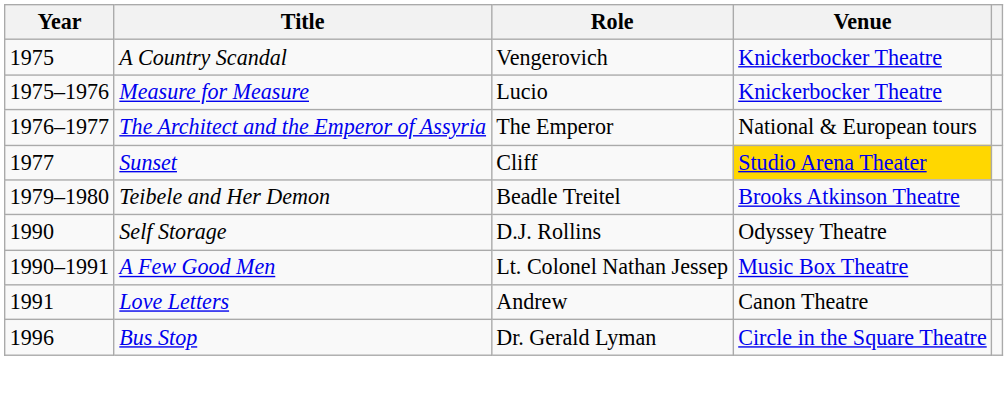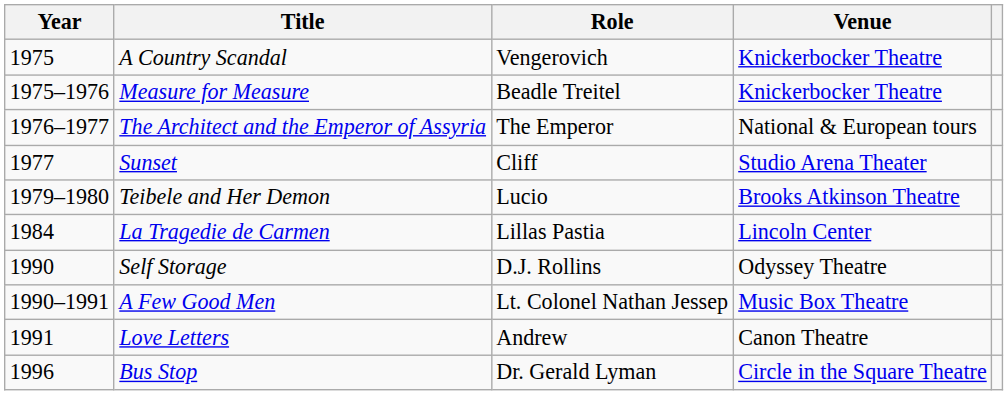Measure for Measure | Role: Lucio -> Beadle Treitel
Sunset | Venue: gold background -> no background
Teibele and Her Demon | Role: Beadle Treitel -> Lucio
+ row: 1984 | La Tragedie de Carmen | Lillas Pastia | Lincoln Center
